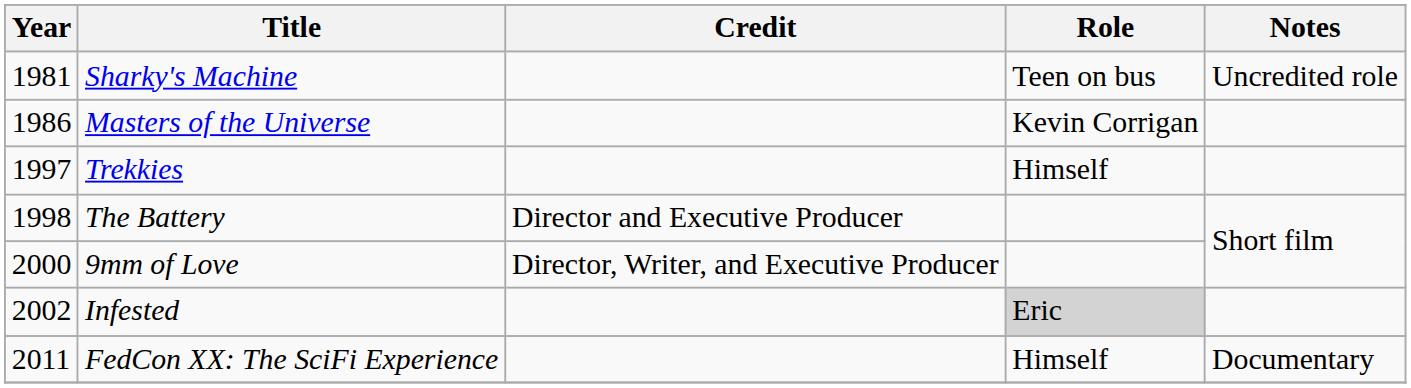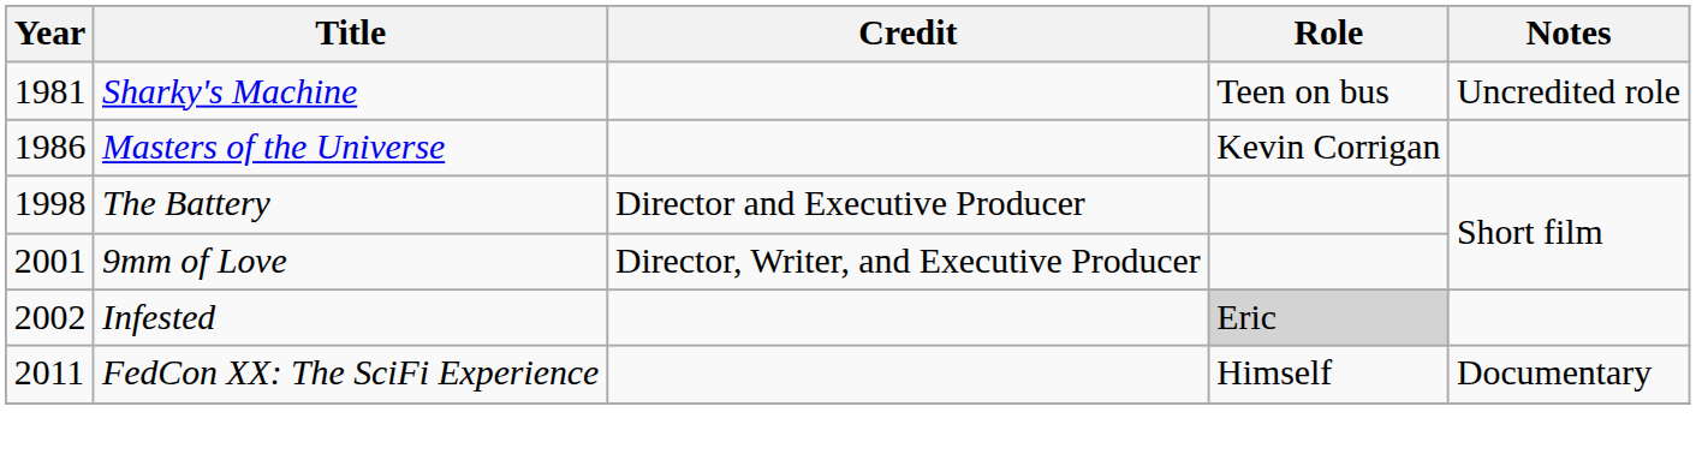- row: 1997 | Trekkies | Himself
9mm of Love | Year: 2000 -> 2001
